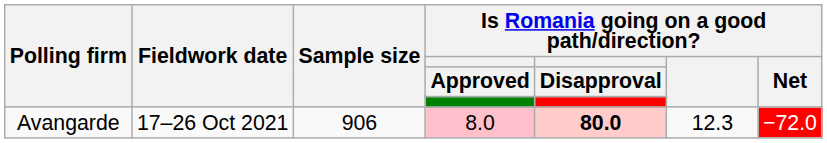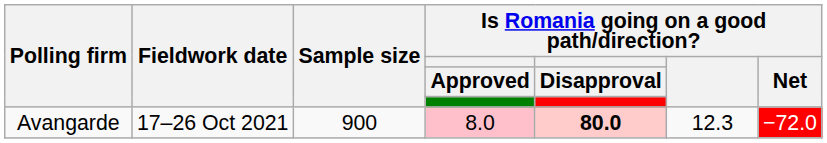Avangarde | Sample size: 906 -> 900
